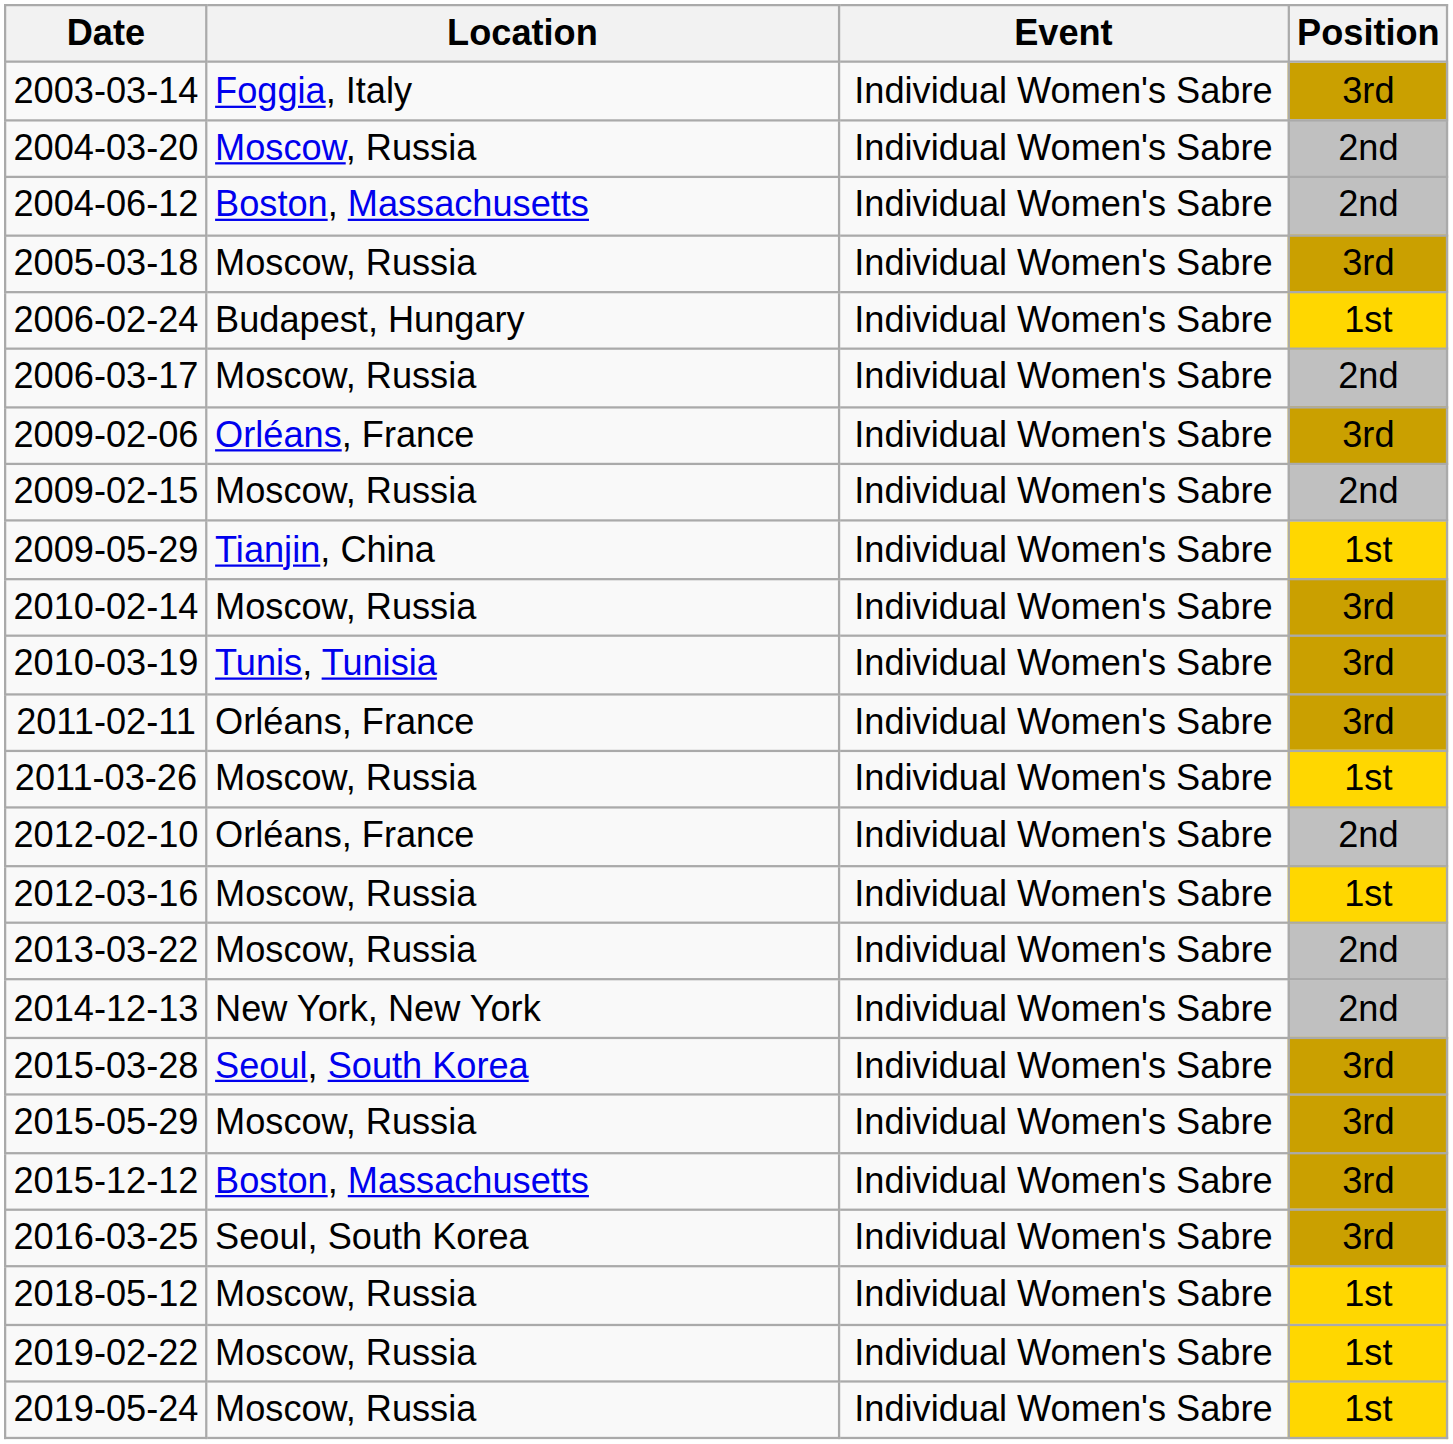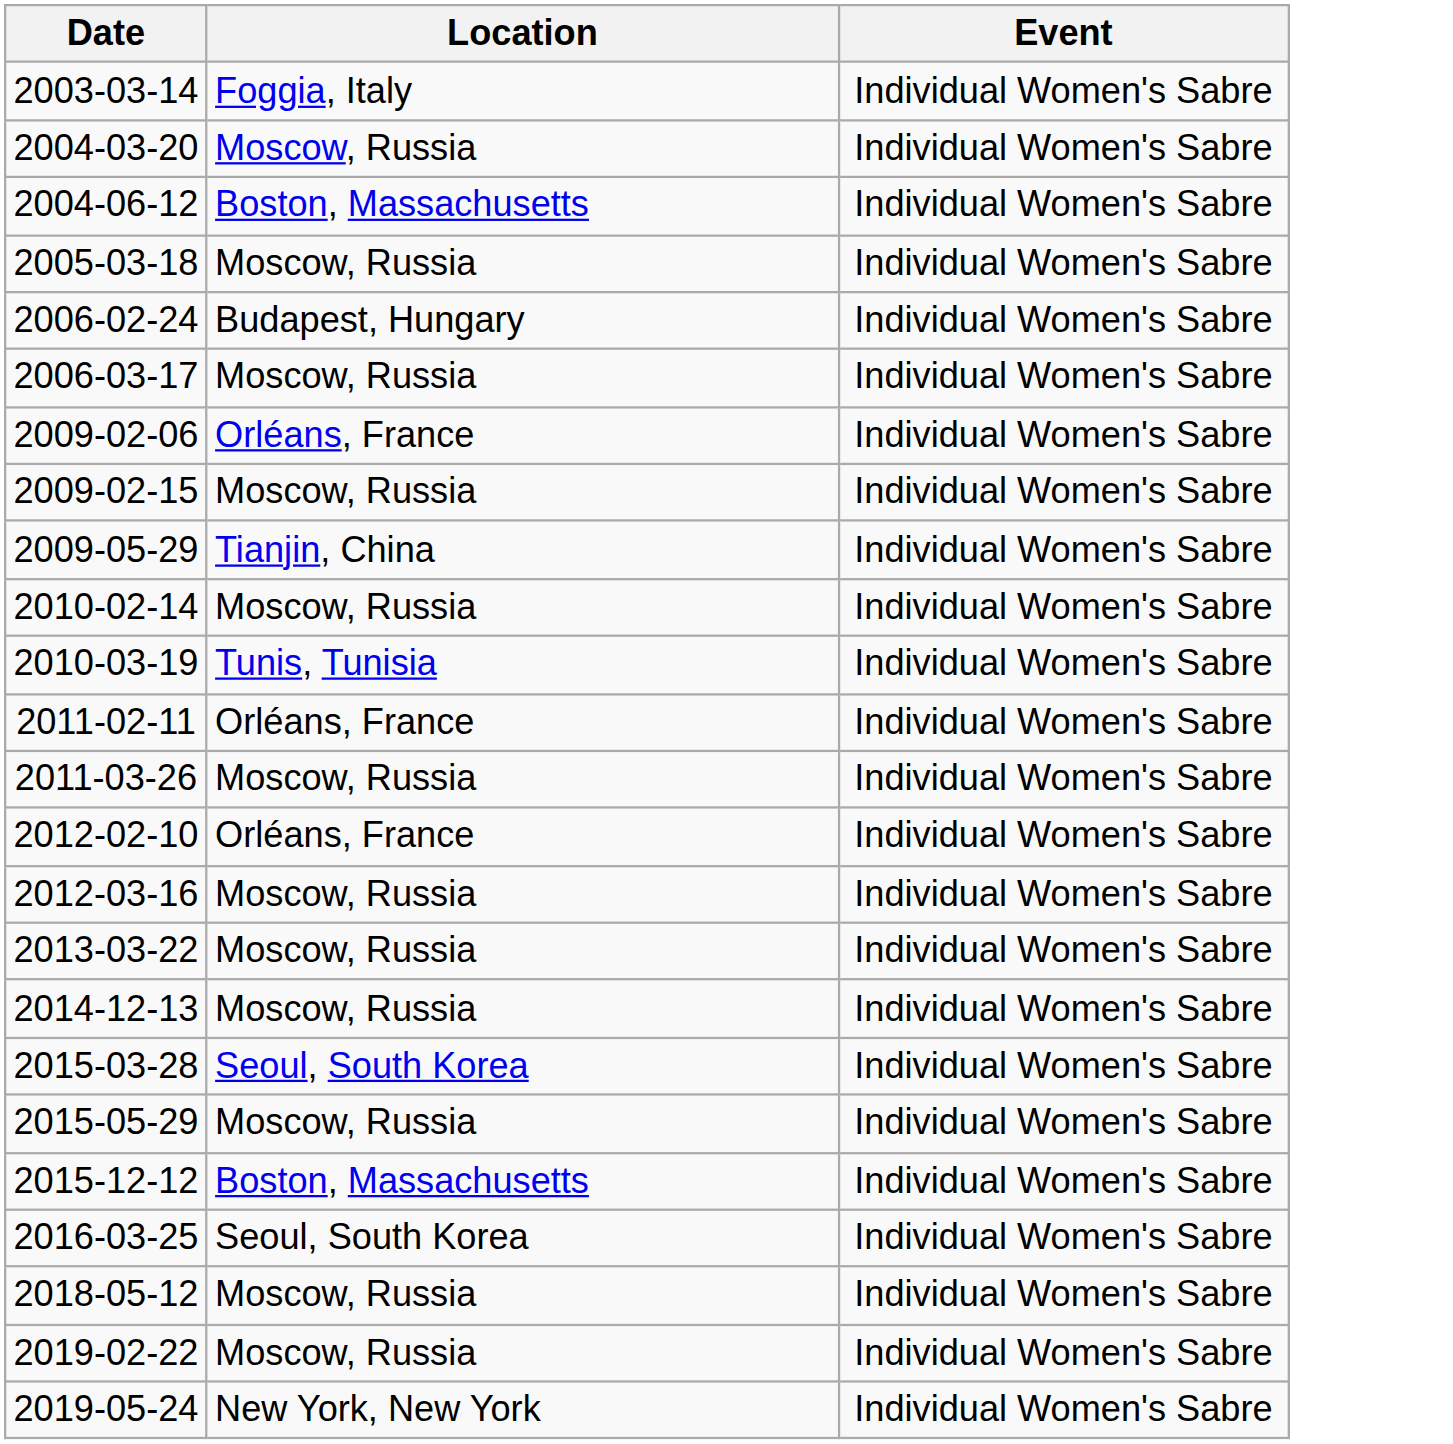- column: Position | 3rd | 2nd | 2nd | 3rd | 1st | 2nd | 3rd | 2nd | 1st | 3rd | 3rd | 3rd | 1st | 2nd | 1st | 2nd | 2nd | 3rd | 3rd | 3rd | 3rd | 1st | 1st | 1st
2014-12-13 | Location: New York, New York -> Moscow, Russia
2019-05-24 | Location: Moscow, Russia -> New York, New York
